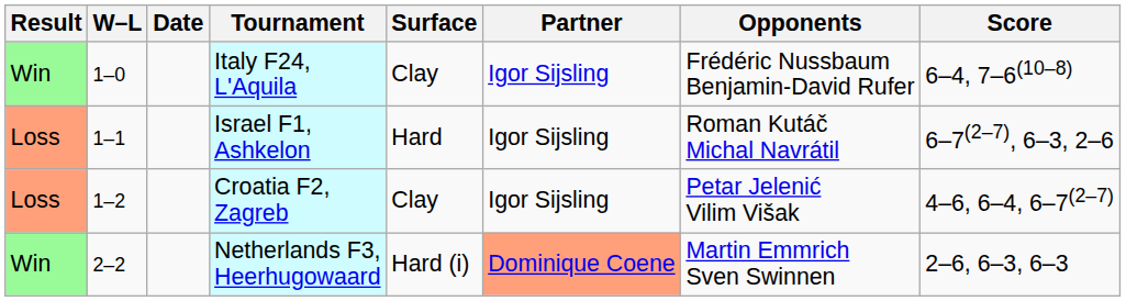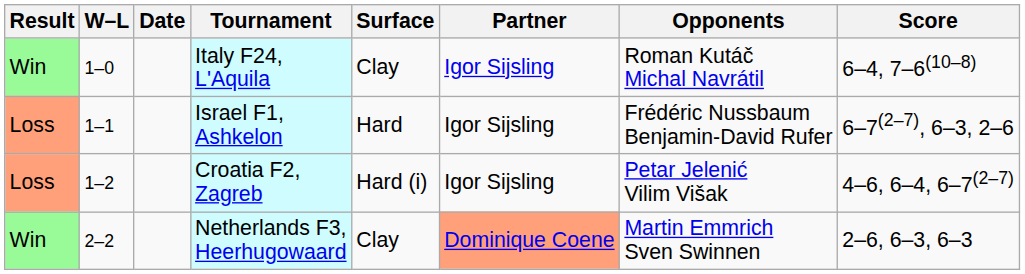Italy F24, L'Aquila | Opponents: Frédéric Nussbaum Benjamin-David Rufer -> Roman Kutáč Michal Navrátil
Israel F1, Ashkelon | Opponents: Roman Kutáč Michal Navrátil -> Frédéric Nussbaum Benjamin-David Rufer
Croatia F2, Zagreb | Surface: Clay -> Hard (i)
Netherlands F3, Heerhugowaard | Surface: Hard (i) -> Clay
